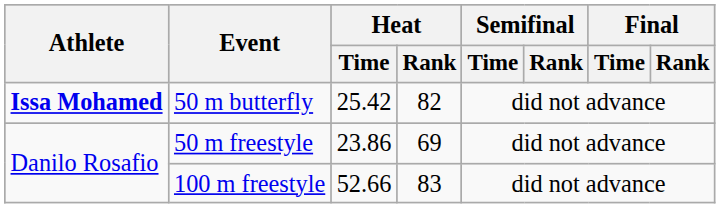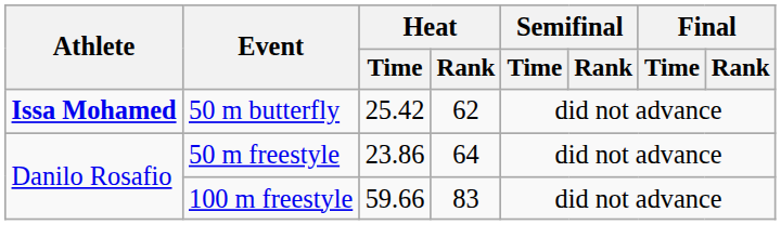50 m butterfly | Heat / Rank: 82 -> 62
50 m freestyle | Heat / Rank: 69 -> 64
100 m freestyle | Heat / Time: 52.66 -> 59.66
